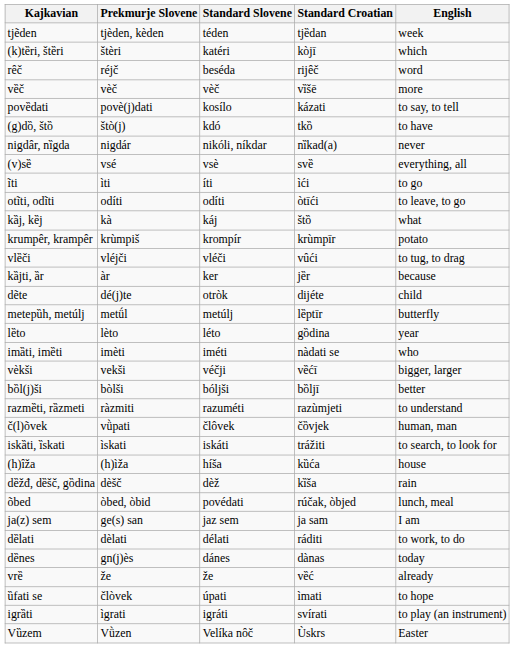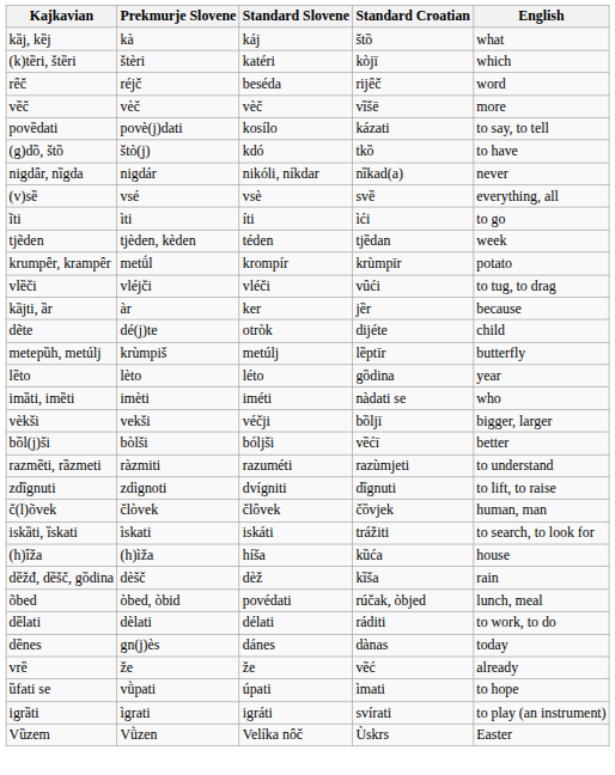rows swapped: kȁj, kȅj <-> tjẽden
- row: otĩti, odĩti | odíti | odíti | òtīći | to leave, to go
krumpȇr, krampȇr | Prekmurje Slovene: krùmpiš -> metǘl
metepȕh, metúlj | Prekmurje Slovene: metǘl -> krùmpiš
vèkši | Standard Croatian: vȅćī -> bȍljī
bȍl(j)ši | Standard Croatian: bȍljī -> vȅćī
+ row: zdȉgnuti | zdìgnoti | dvígniti | dȉgnuti | to lift, to raise
č(l)õvek | Prekmurje Slovene: vǜpati -> člòvek
- row: ja(z) sem | ge(s) san | jaz sem | ja sam | I am
ȕfati se | Prekmurje Slovene: člòvek -> vǜpati
